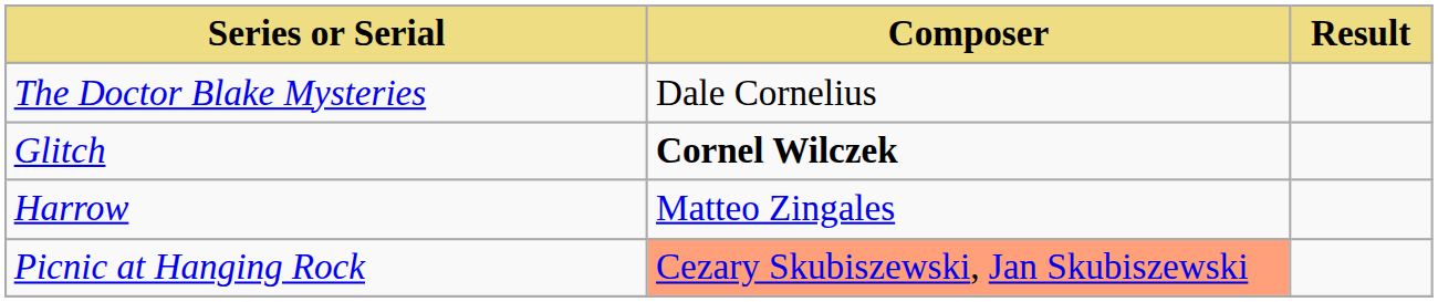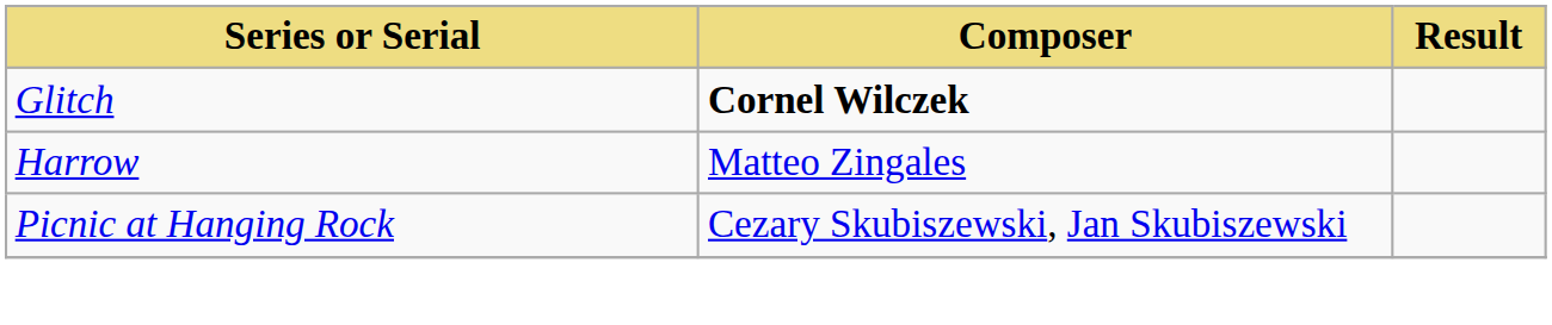- row: The Doctor Blake Mysteries | Dale Cornelius
Picnic at Hanging Rock | Composer: lightsalmon background -> no background
